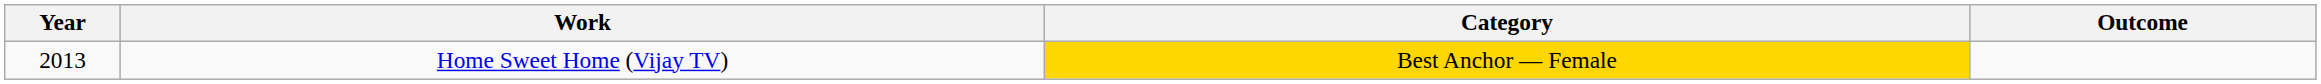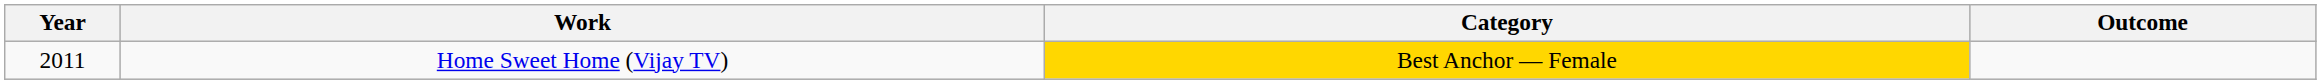Home Sweet Home (Vijay TV) | Year: 2013 -> 2011
